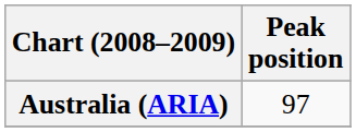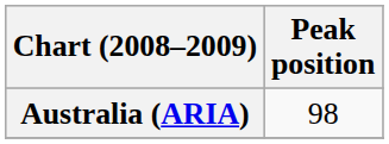Australia (ARIA) | Peak position: 97 -> 98
